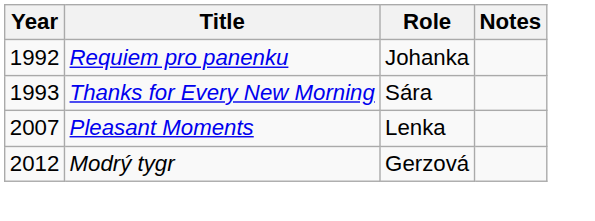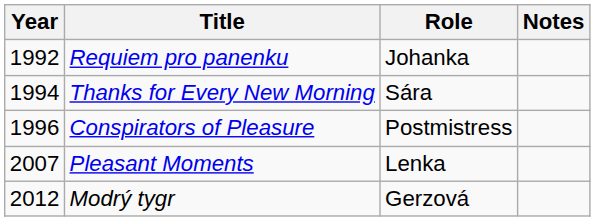Thanks for Every New Morning | Year: 1993 -> 1994
+ row: 1996 | Conspirators of Pleasure | Postmistress
